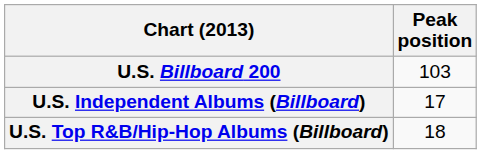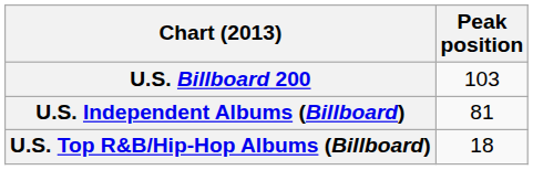U.S. Independent Albums (Billboard) | Peak position: 17 -> 81
